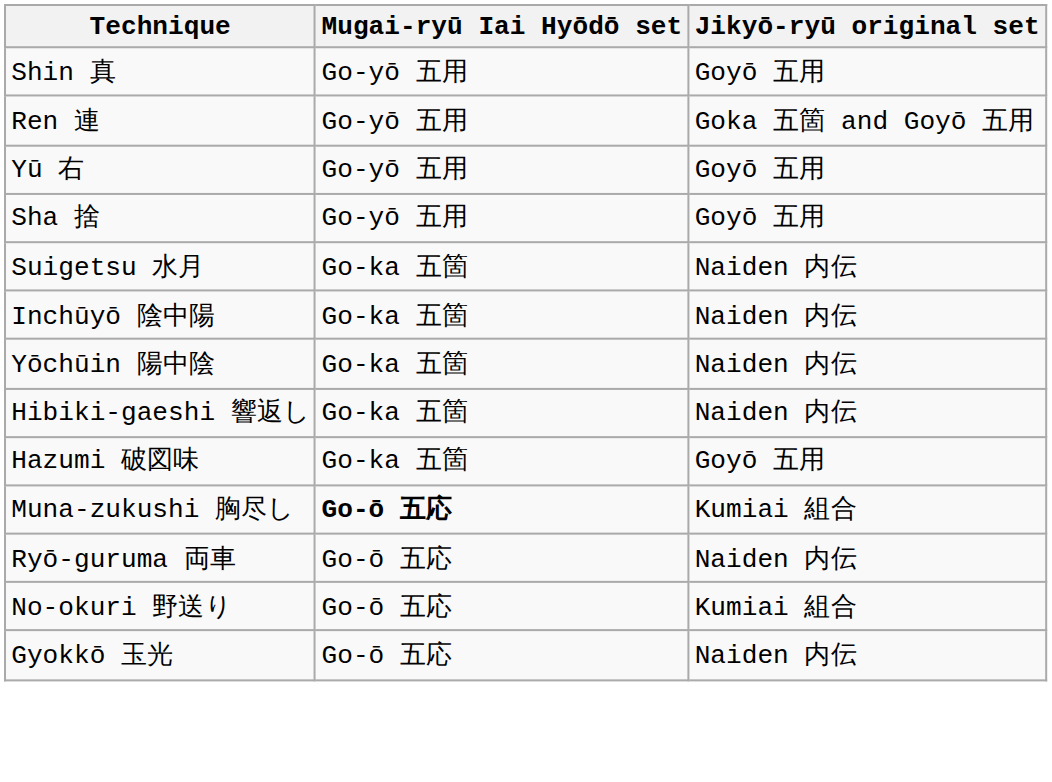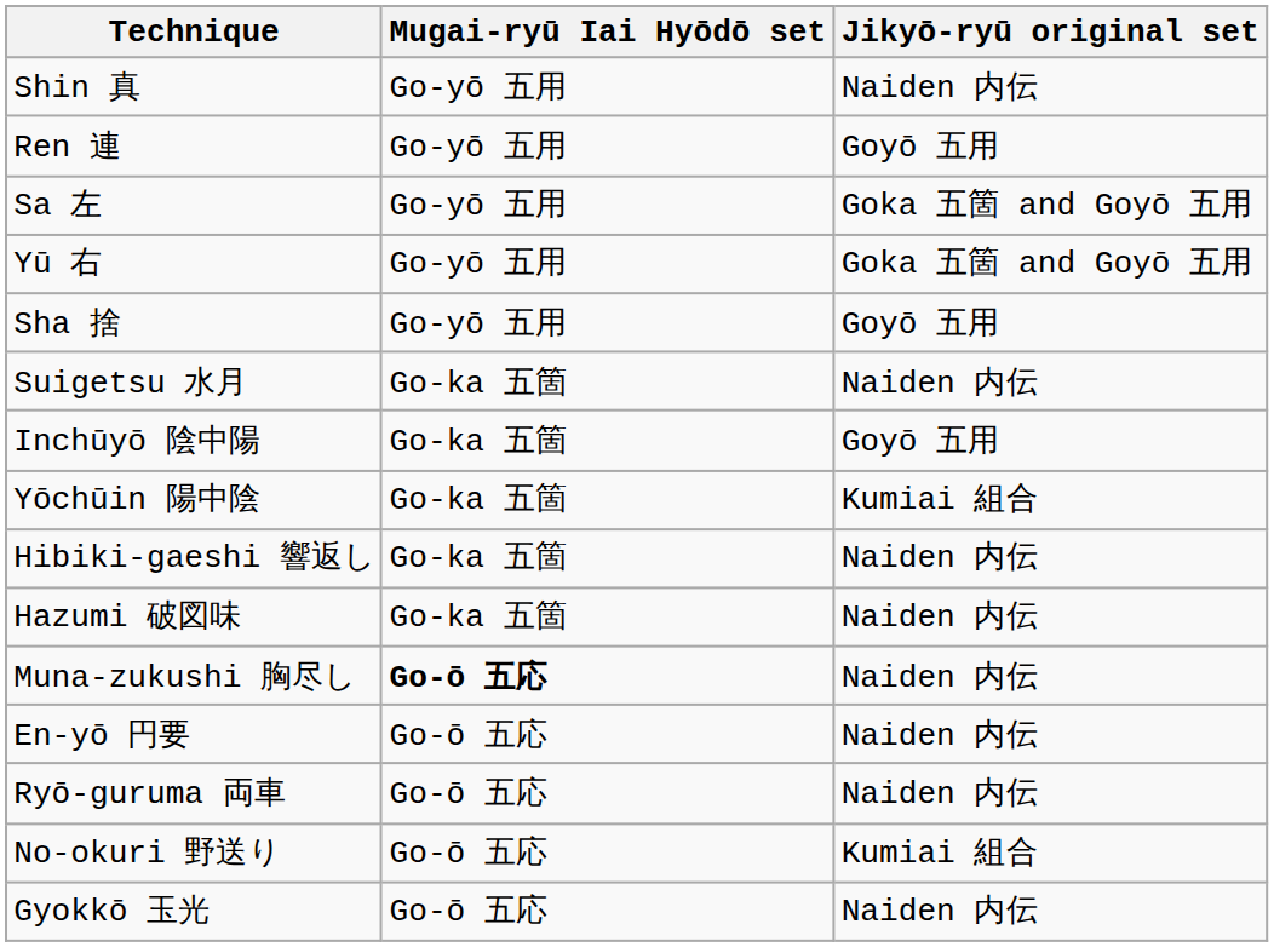Shin 真 | Jikyō-ryū original set: Goyō 五用 -> Naiden 内伝
Ren 連 | Jikyō-ryū original set: Goka 五箇 and Goyō 五用 -> Goyō 五用
+ row: Sa 左 | Go-yō 五用 | Goka 五箇 and Goyō 五用
Yū 右 | Jikyō-ryū original set: Goyō 五用 -> Goka 五箇 and Goyō 五用
Inchūyō 陰中陽 | Jikyō-ryū original set: Naiden 内伝 -> Goyō 五用
Yōchūin 陽中陰 | Jikyō-ryū original set: Naiden 内伝 -> Kumiai 組合
Hazumi 破図味 | Jikyō-ryū original set: Goyō 五用 -> Naiden 内伝
Muna-zukushi 胸尽し | Jikyō-ryū original set: Kumiai 組合 -> Naiden 内伝
+ row: En-yō 円要 | Go-ō 五応 | Naiden 内伝
